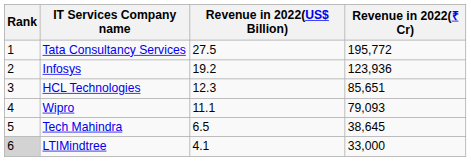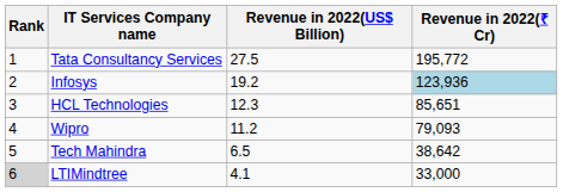Infosys | Revenue in 2022(₹ Cr): no background -> lightblue background
Wipro | Revenue in 2022(US$ Billion): 11.1 -> 11.2
Tech Mahindra | Revenue in 2022(₹ Cr): 38,645 -> 38,642
